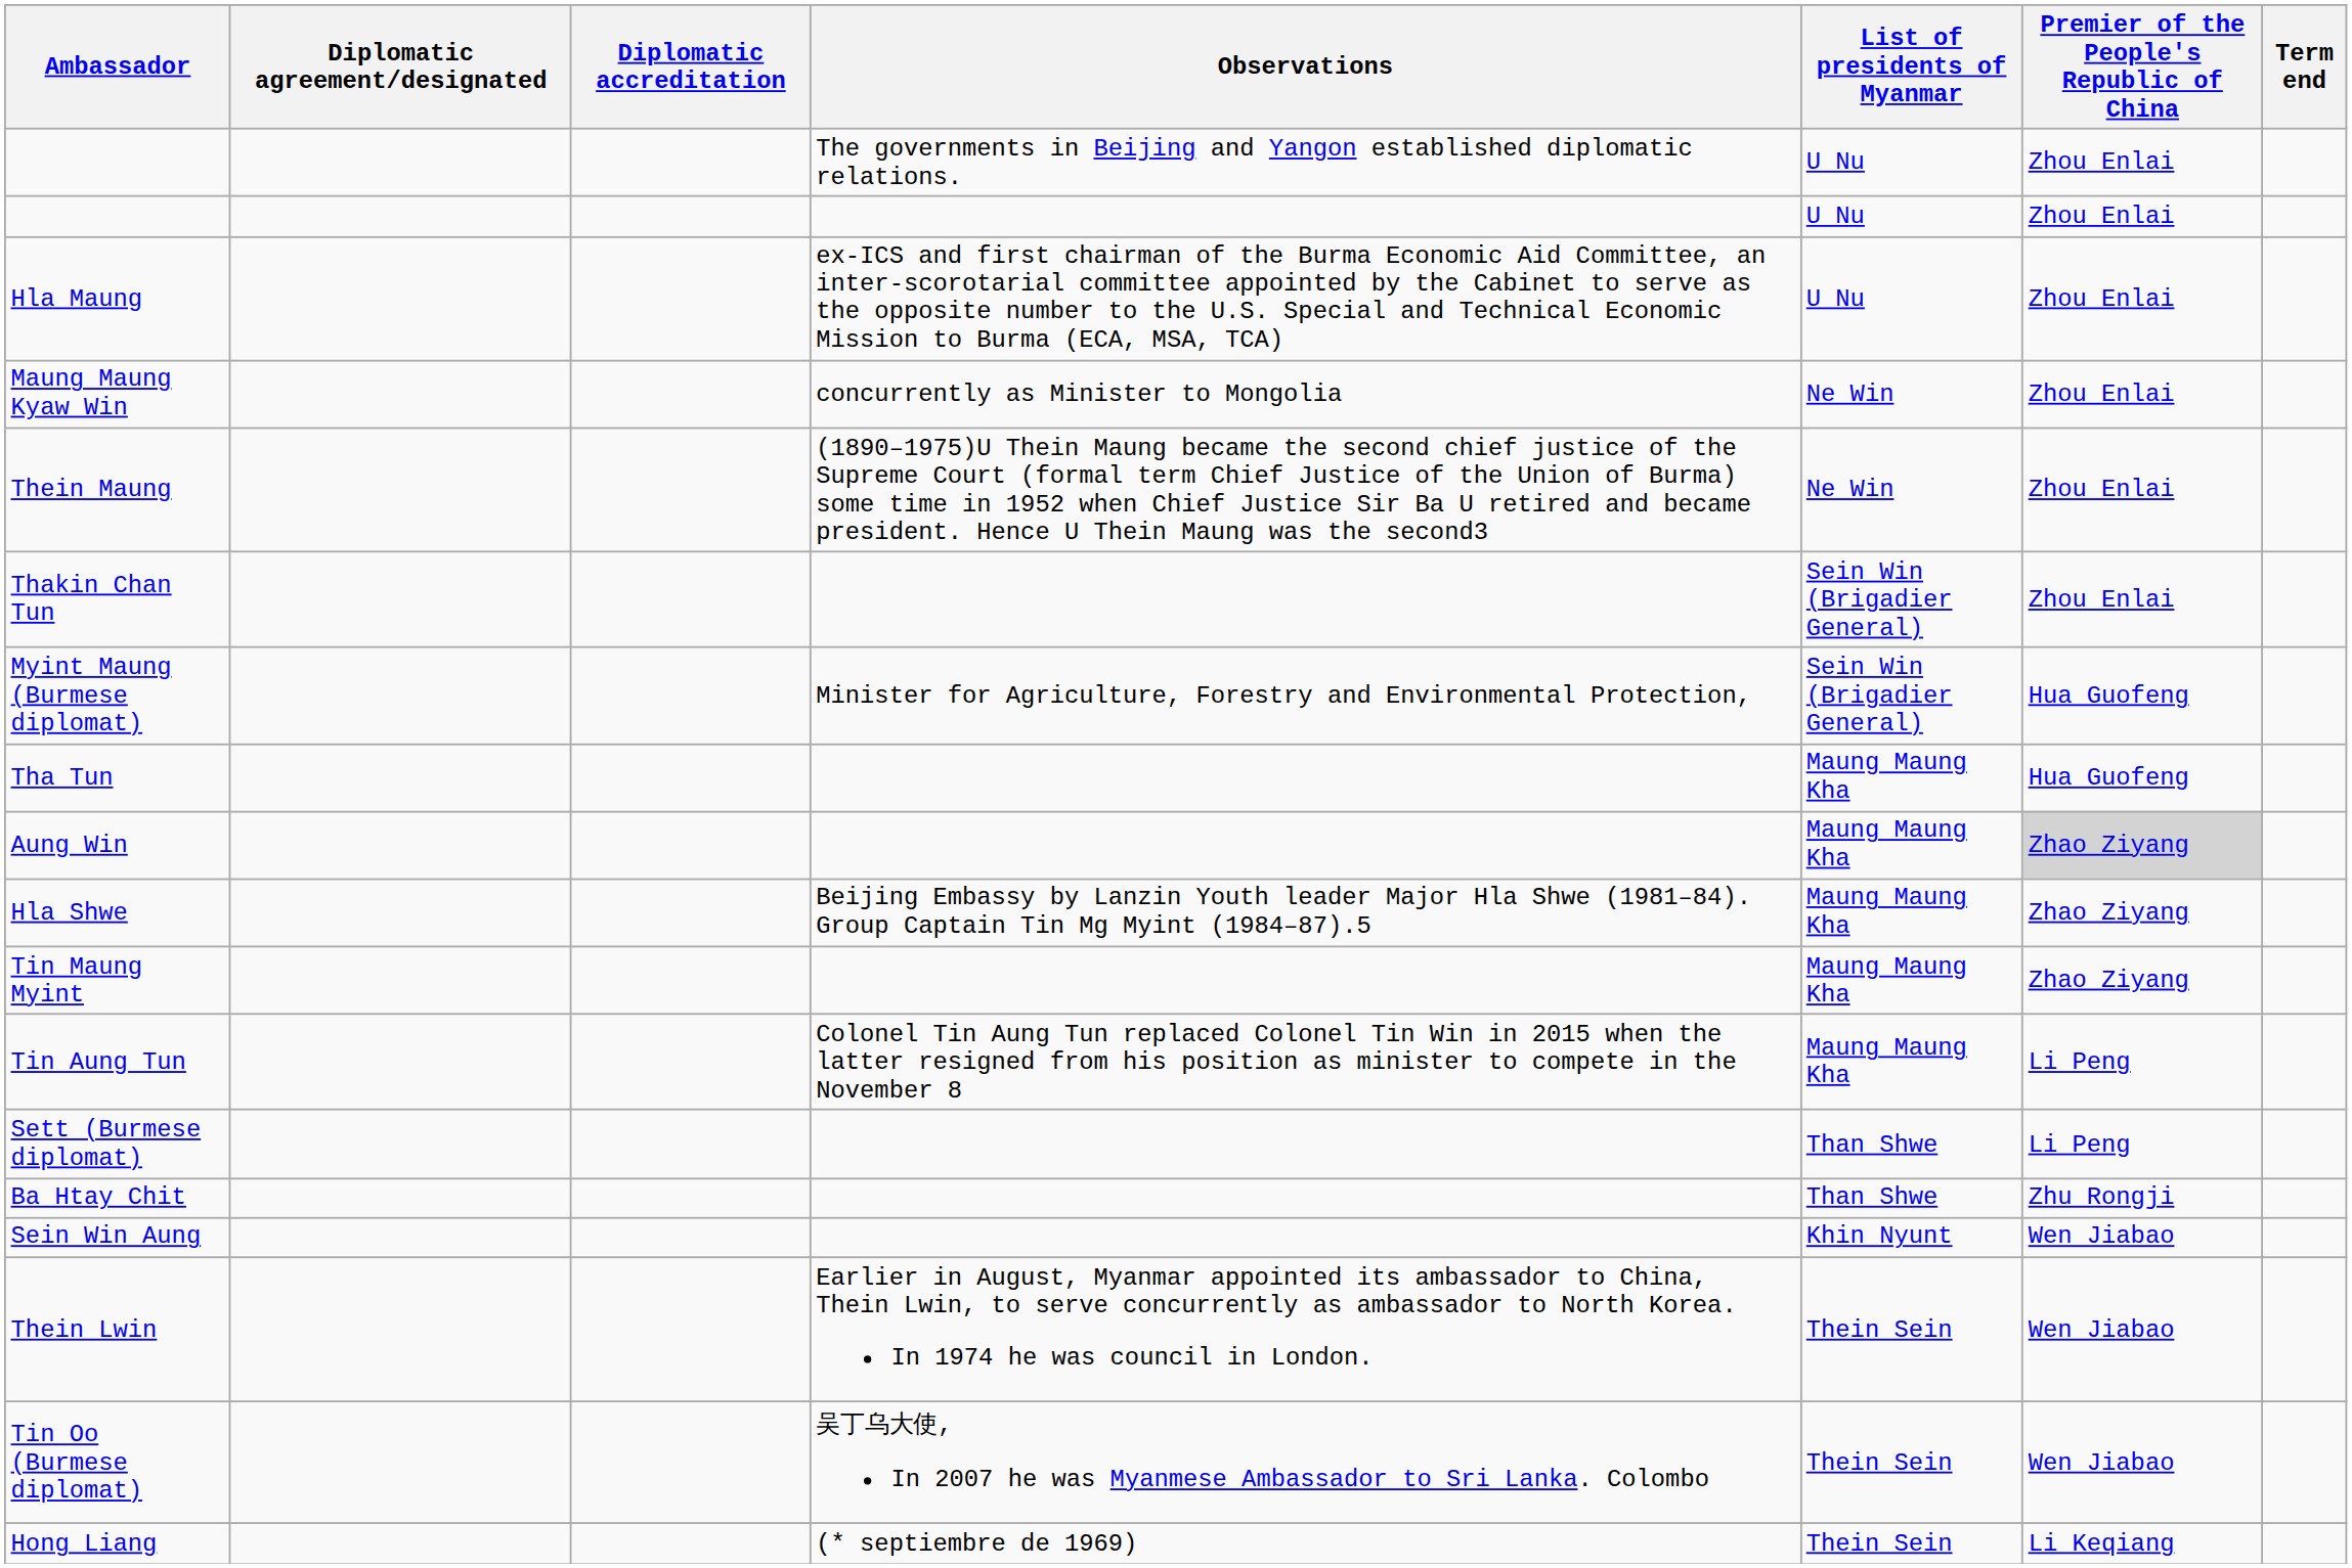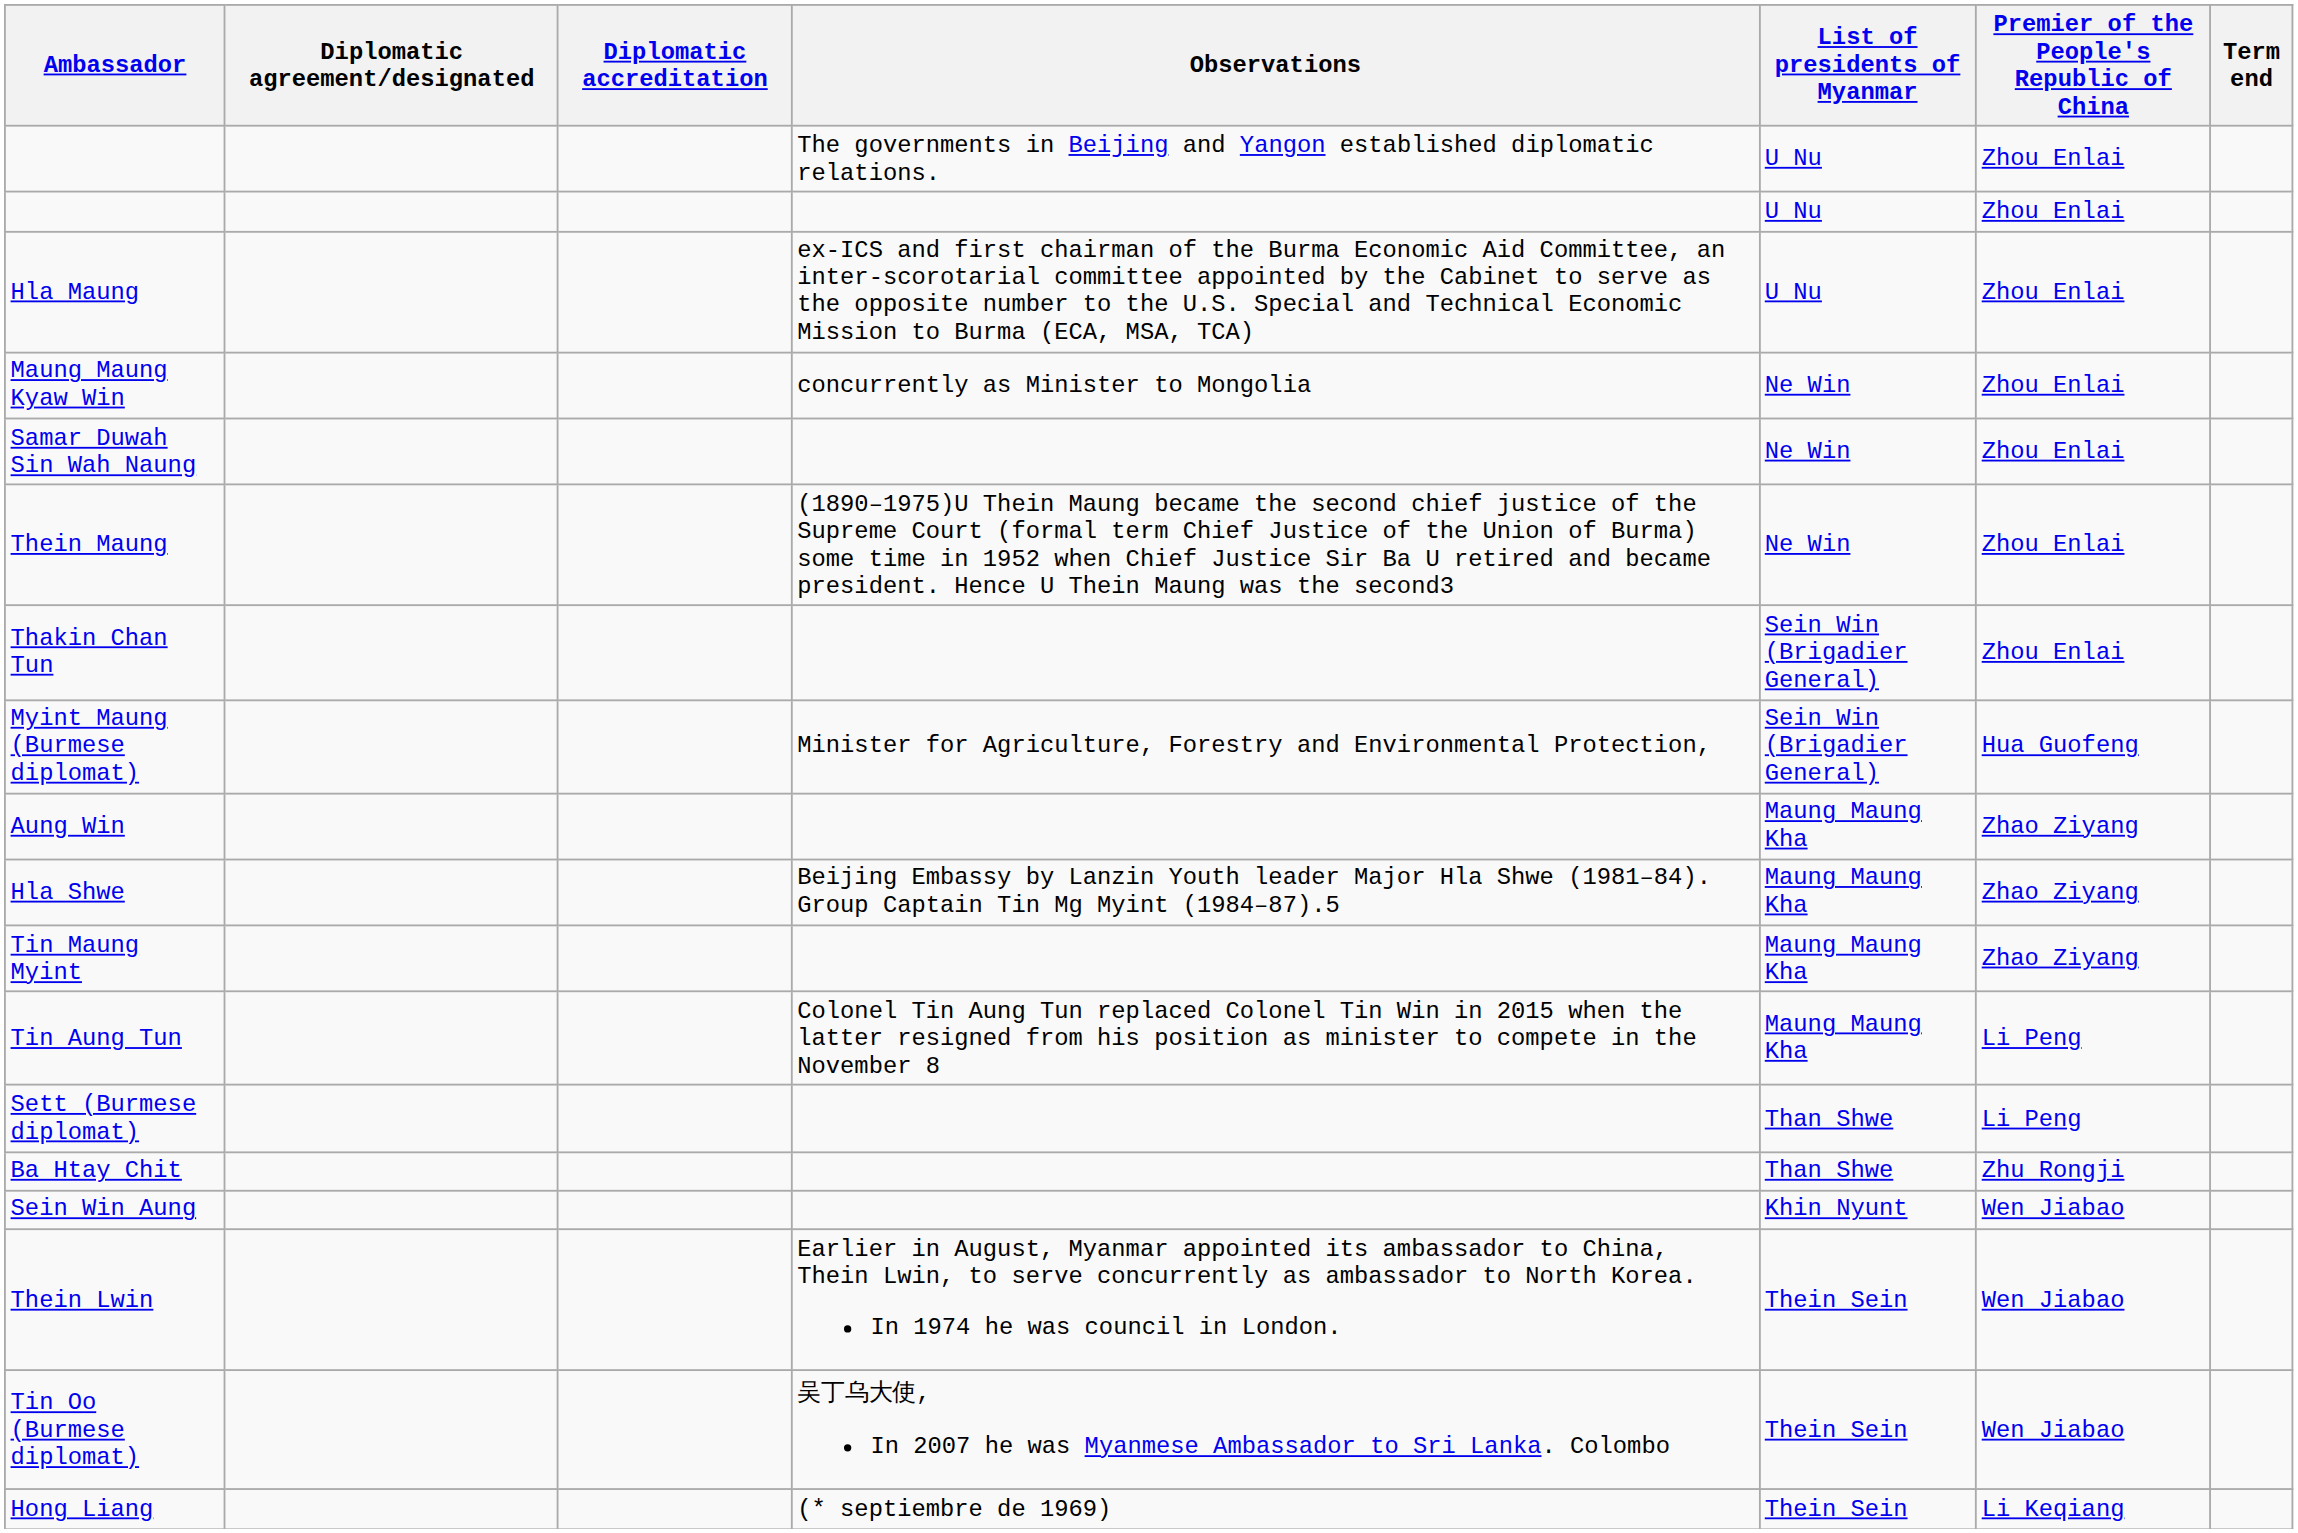+ row: Samar Duwah Sin Wah Naung | Ne Win | Zhou Enlai
- row: Tha Tun | Maung Maung Kha | Hua Guofeng
Aung Win | Premier of the People's Republic of China: lightgrey background -> no background
